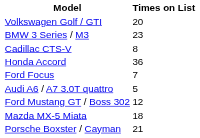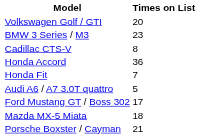+ row: Honda Fit | 7
- row: Ford Focus | 7
Ford Mustang GT / Boss 302 | Times on List: 12 -> 17
